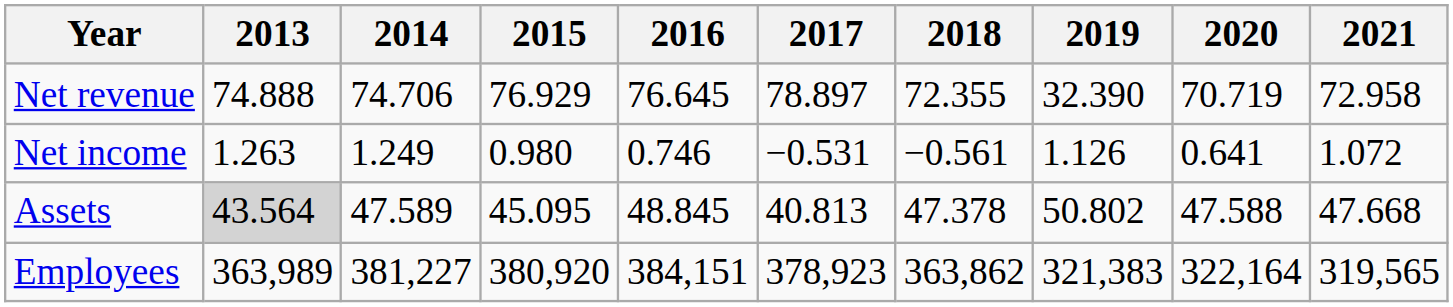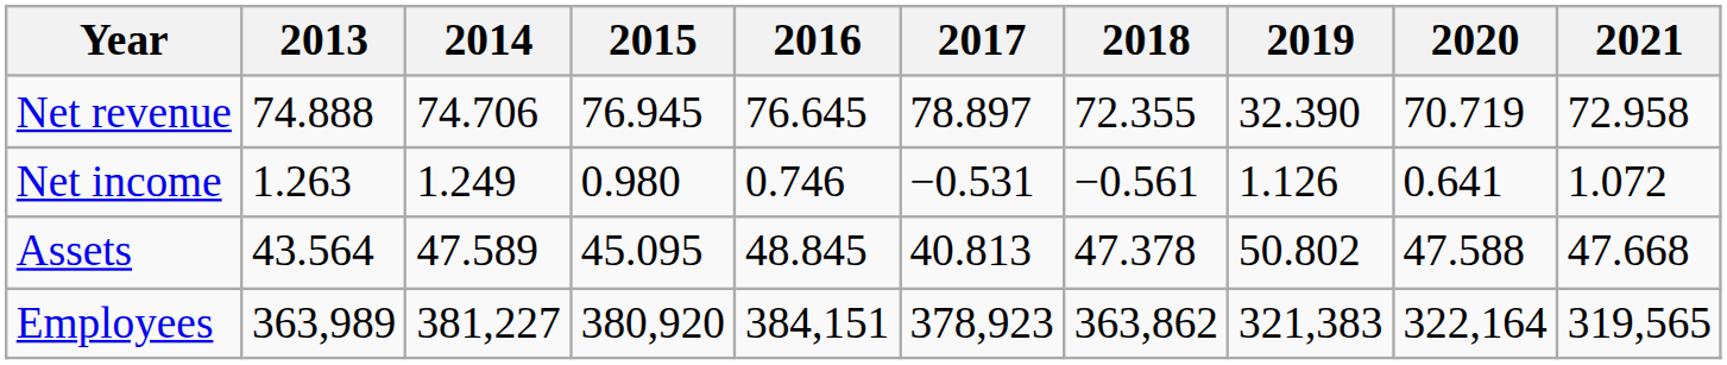Net revenue | 2015: 76.929 -> 76.945
Assets | 2013: lightgrey background -> no background
